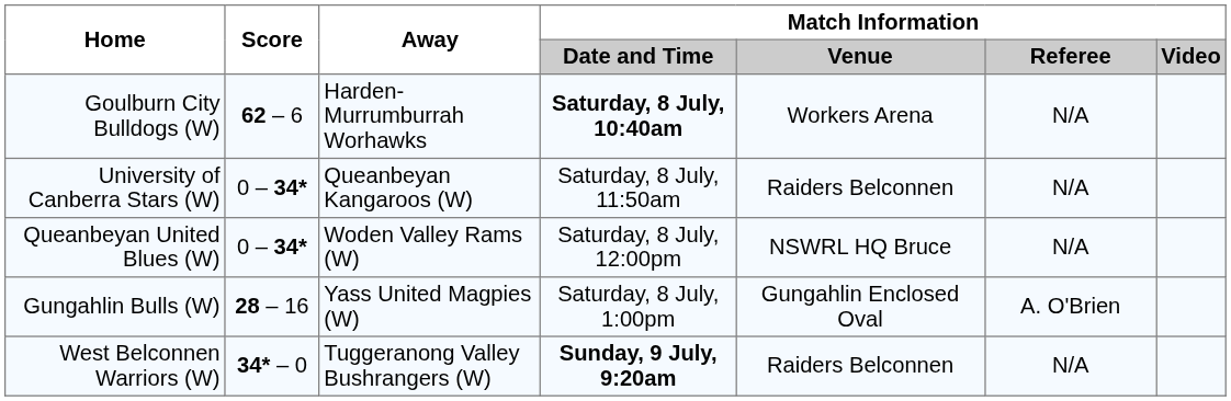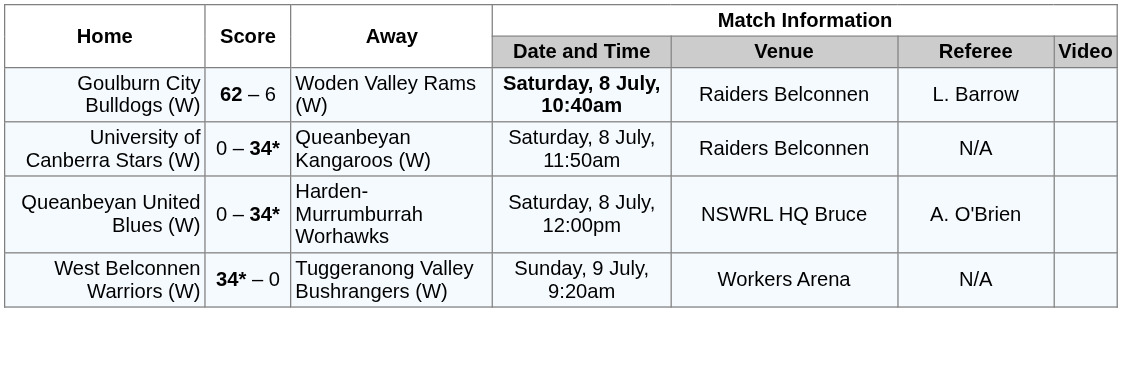Goulburn City Bulldogs (W) | Away: Harden-Murrumburrah Worhawks -> Woden Valley Rams (W)
Goulburn City Bulldogs (W) | Match Information / Venue: Workers Arena -> Raiders Belconnen
Goulburn City Bulldogs (W) | Match Information / Referee: N/A -> L. Barrow
Queanbeyan United Blues (W) | Away: Woden Valley Rams (W) -> Harden-Murrumburrah Worhawks
Queanbeyan United Blues (W) | Match Information / Referee: N/A -> A. O'Brien
- row: Gungahlin Bulls (W) | 28 – 16 | Yass United Magpies (W) | Saturday, 8 July, 1:00pm | Gungahlin Enclosed Oval | A. O'Brien
West Belconnen Warriors (W) | Match Information / Date and Time: bold -> normal
West Belconnen Warriors (W) | Match Information / Venue: Raiders Belconnen -> Workers Arena
